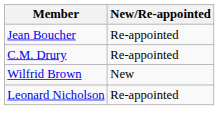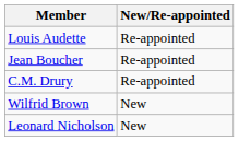+ row: Louis Audette | Re-appointed
Leonard Nicholson | New/Re-appointed: Re-appointed -> New
